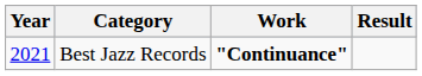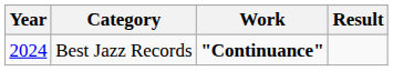Best Jazz Records | Year: 2021 -> 2024
